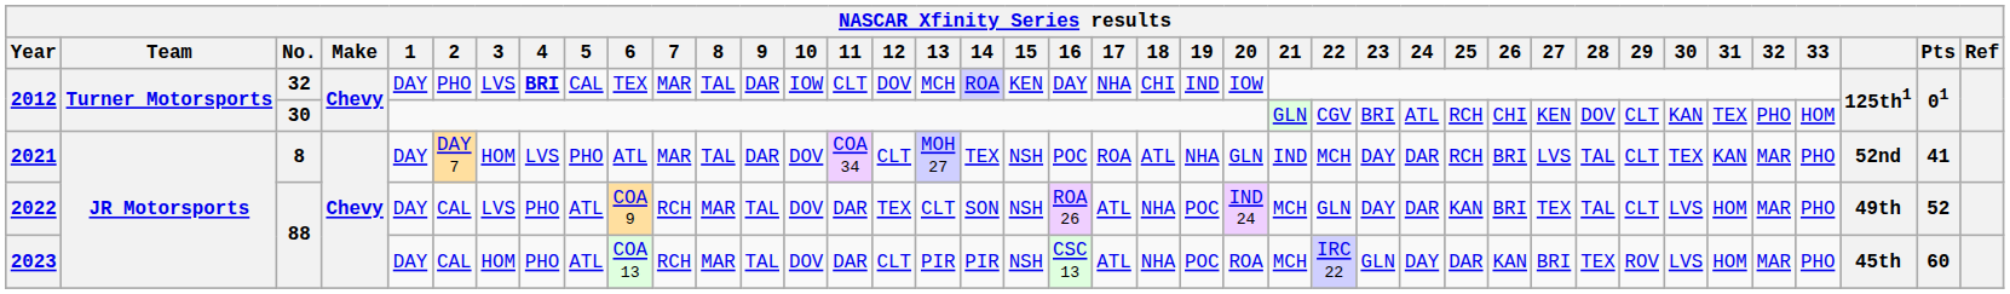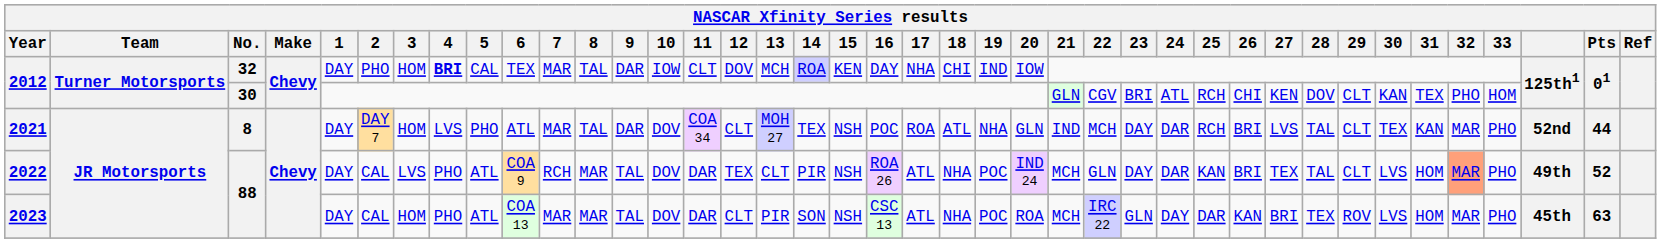2012 / 32 | 3: LVS -> HOM
2021 | Pts: 41 -> 44
2022 | 14: SON -> PIR
2022 | 32: no background -> lightsalmon background
2023 | 7: RCH -> MAR
2023 | 14: PIR -> SON
2023 | Pts: 60 -> 63
